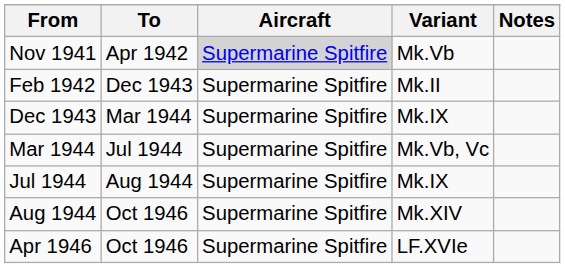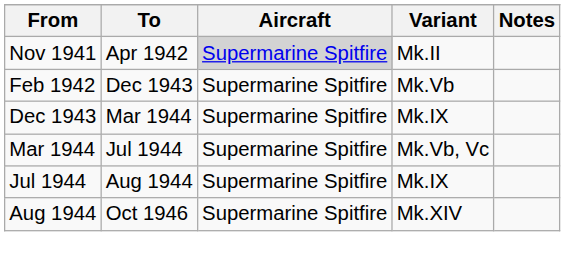Nov 1941 | Variant: Mk.Vb -> Mk.II
Feb 1942 | Variant: Mk.II -> Mk.Vb
- row: Apr 1946 | Oct 1946 | Supermarine Spitfire | LF.XVIe
